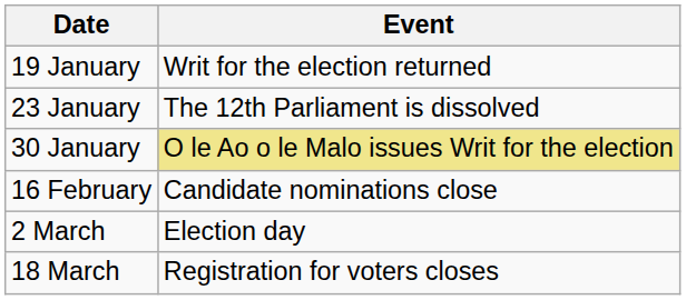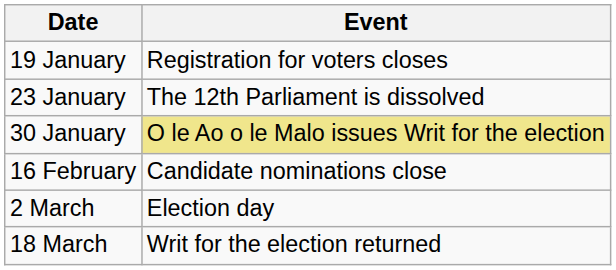19 January | Event: Writ for the election returned -> Registration for voters closes
18 March | Event: Registration for voters closes -> Writ for the election returned
